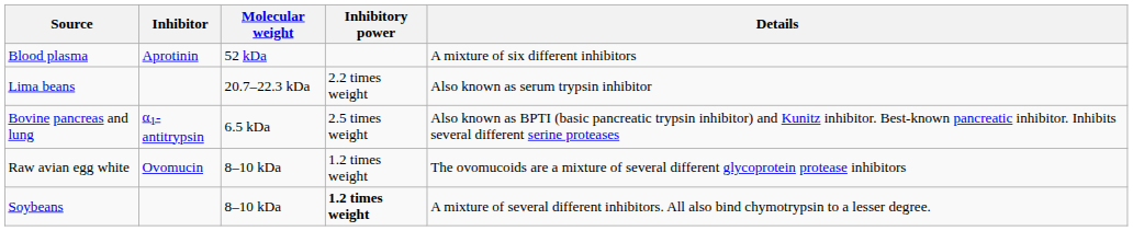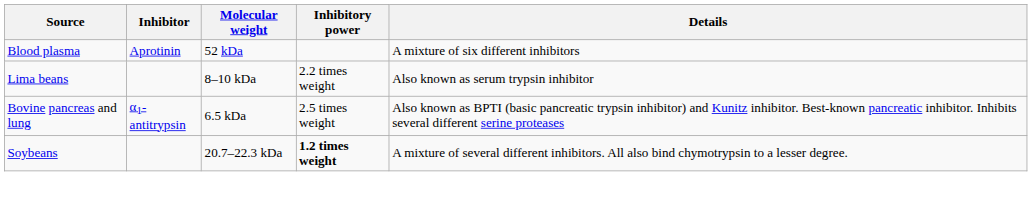Lima beans | Molecular weight: 20.7–22.3 kDa -> 8–10 kDa
- row: Raw avian egg white | Ovomucin | 8–10 kDa | 1.2 times weight | The ovomucoids are a mixture of several different glycoprotein protease inhibitors
Soybeans | Molecular weight: 8–10 kDa -> 20.7–22.3 kDa
